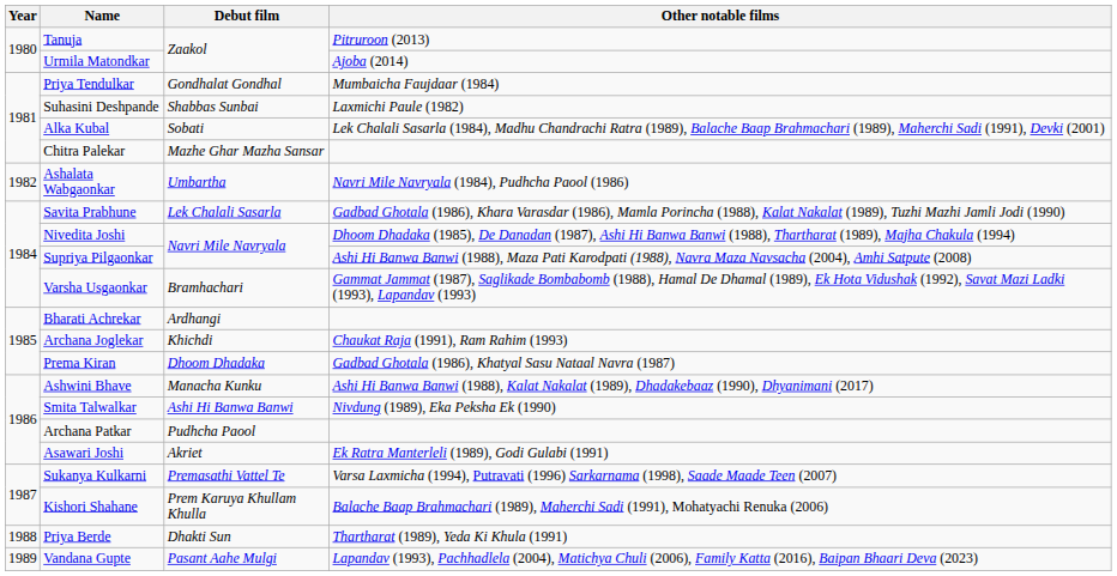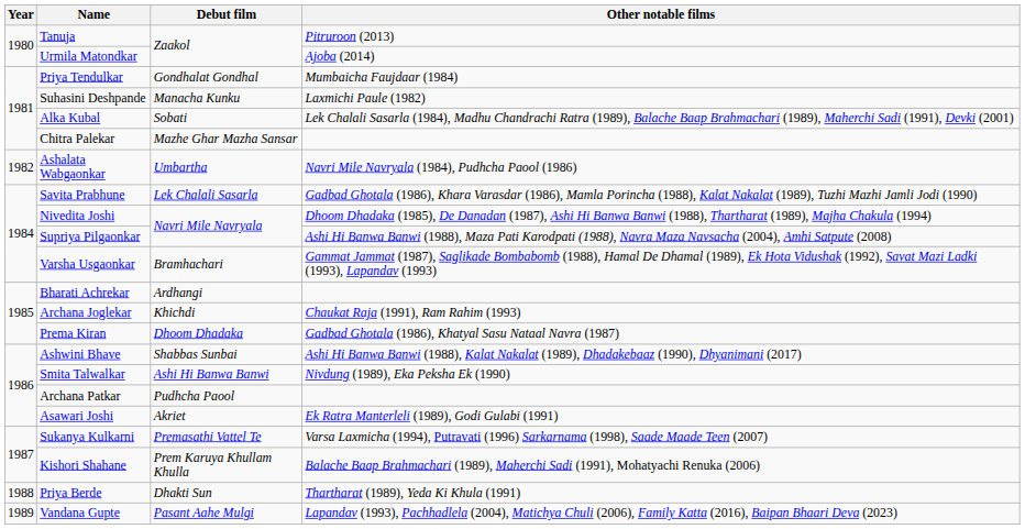Suhasini Deshpande | Debut film: Shabbas Sunbai -> Manacha Kunku
Ashwini Bhave | Debut film: Manacha Kunku -> Shabbas Sunbai
